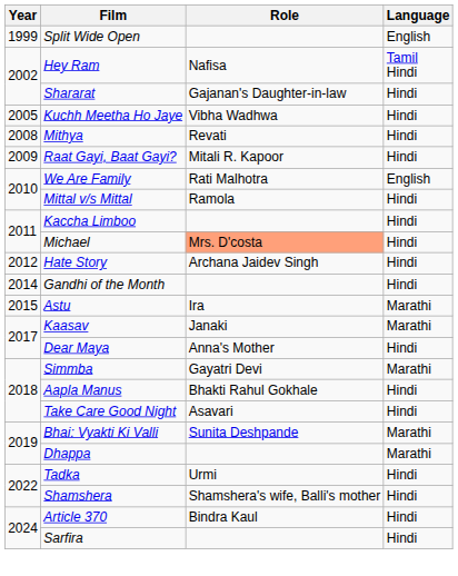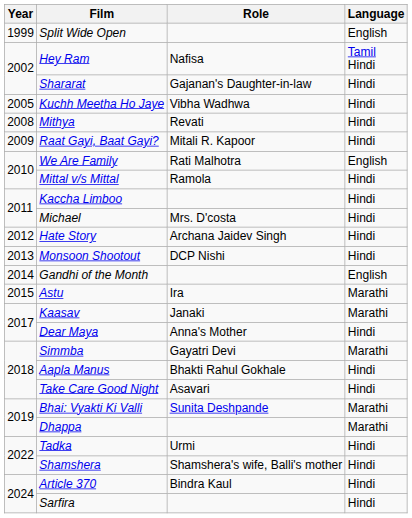Michael | Role: lightsalmon background -> no background
+ row: 2013 | Monsoon Shootout | DCP Nishi | Hindi
Gandhi of the Month | Language: Hindi -> English
